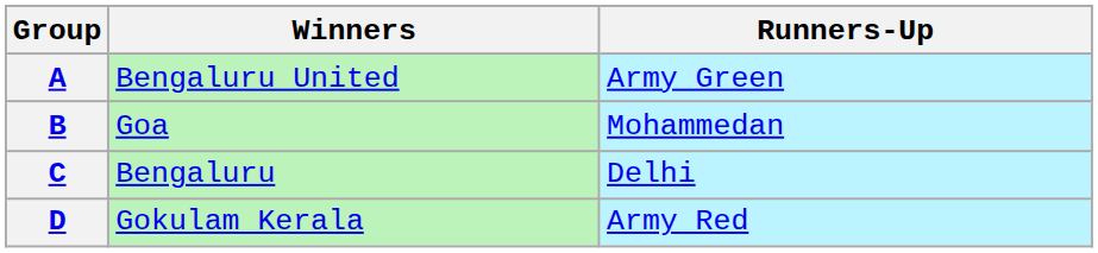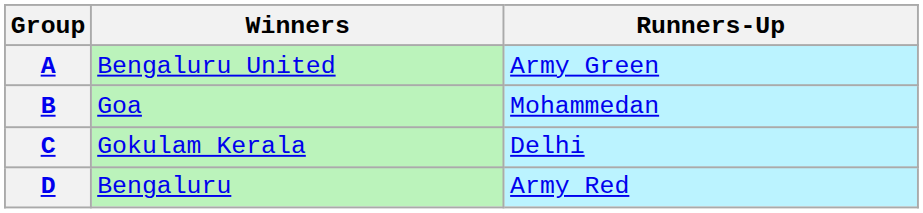C | Winners: Bengaluru -> Gokulam Kerala
D | Winners: Gokulam Kerala -> Bengaluru
